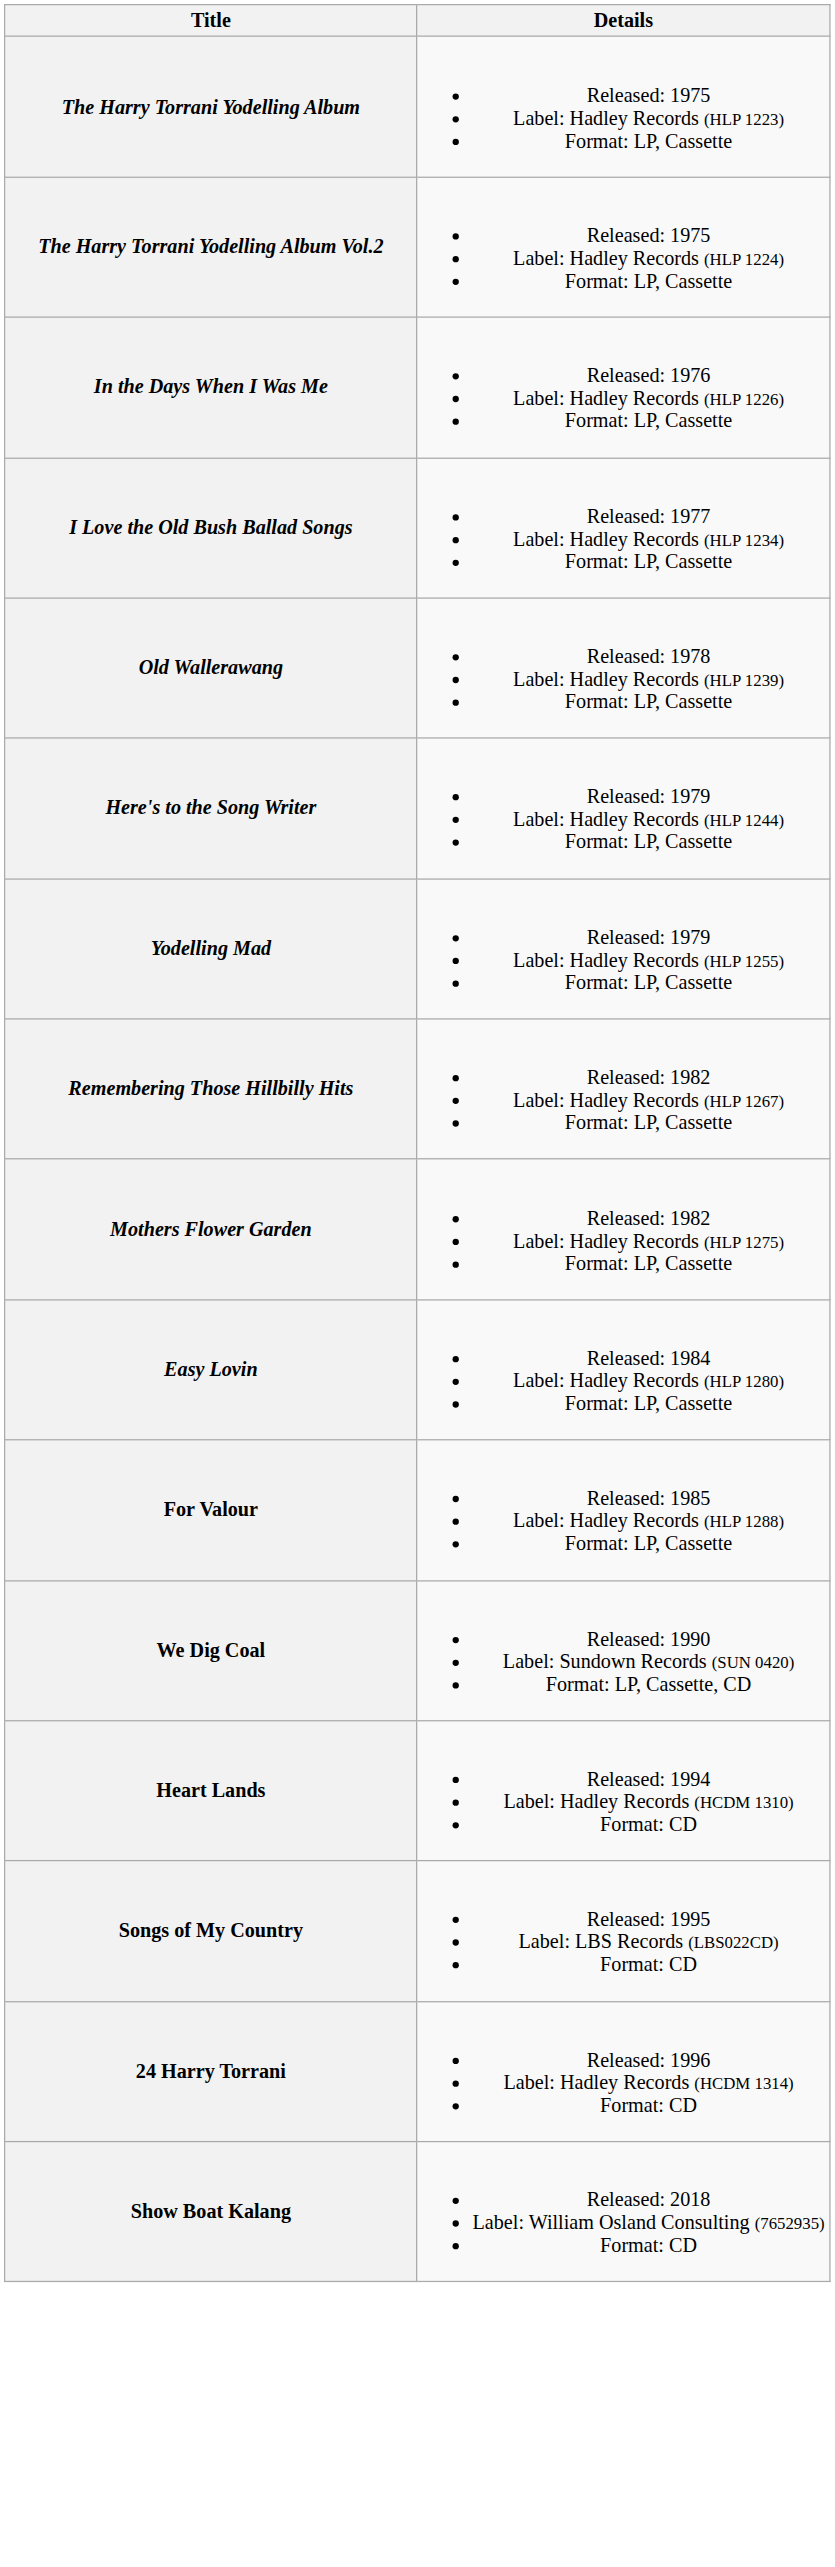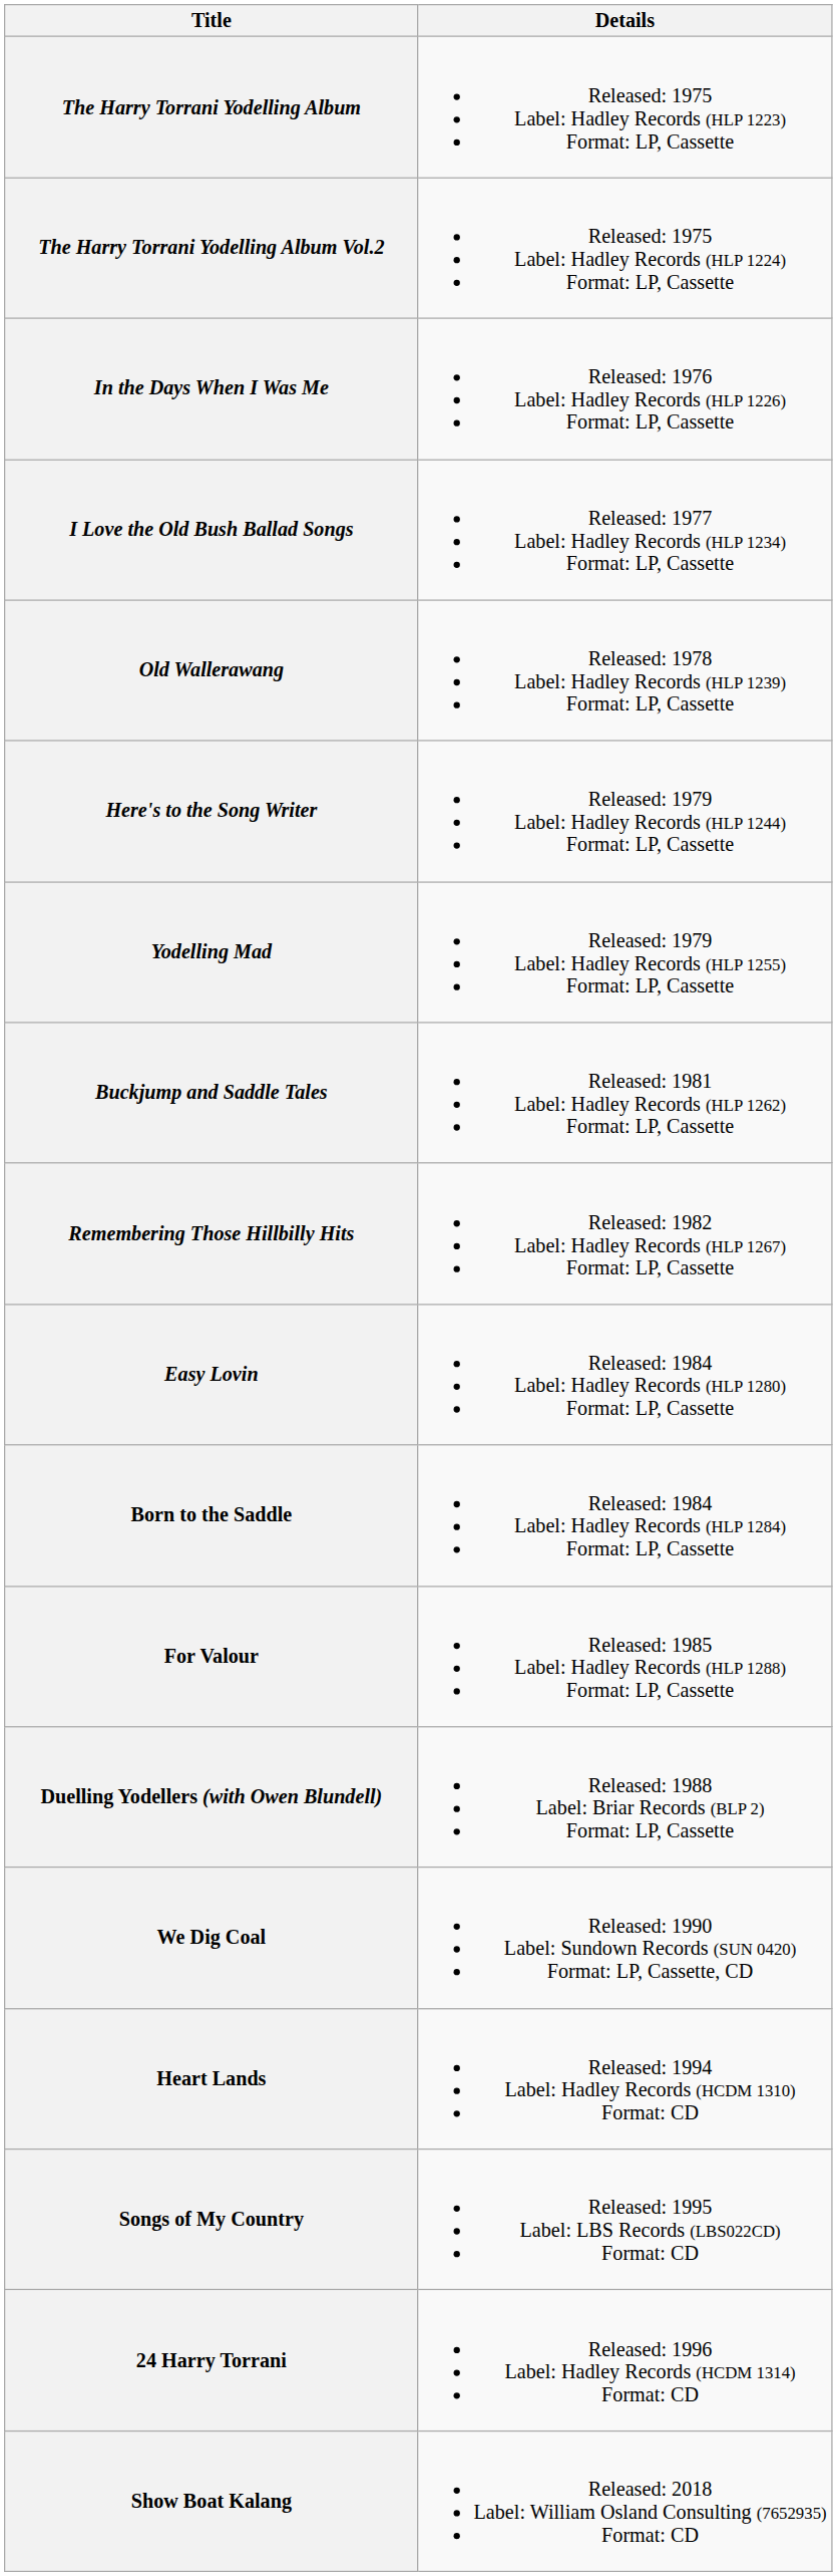+ row: Buckjump and Saddle Tales | Released: 1981 Label: Hadley Records (HLP 1262) Format: LP, Cassette
- row: Mothers Flower Garden | Released: 1982 Label: Hadley Records (HLP 1275) Format: LP, Cassette
+ row: Born to the Saddle | Released: 1984 Label: Hadley Records (HLP 1284) Format: LP, Cassette
+ row: Duelling Yodellers (with Owen Blundell) | Released: 1988 Label: Briar Records (BLP 2) Format: LP, Cassette
